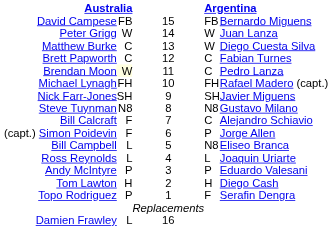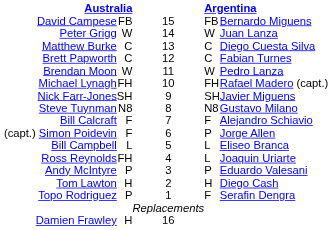Matthew Burke | column 4: W -> C
Brendan Moon | column 2: lightyellow background -> no background
Brendan Moon | column 4: C -> W
Bill Calcraft | column 4: C -> F
Bill Campbell | column 4: N8 -> L
Ross Reynolds | column 2: L -> FH
Damien Frawley | column 2: L -> H
